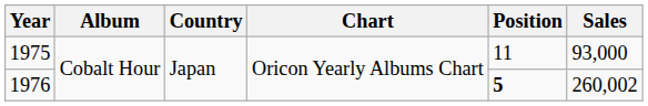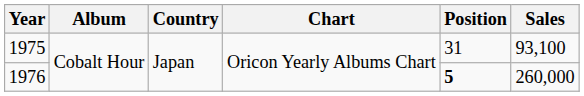1975 | Position: 11 -> 31
1975 | Sales: 93,000 -> 93,100
1976 | Sales: 260,002 -> 260,000
